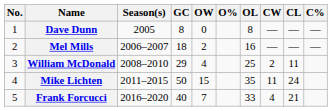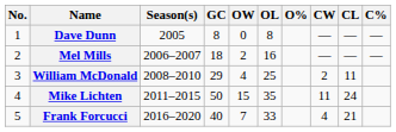columns swapped: OL <-> O%
